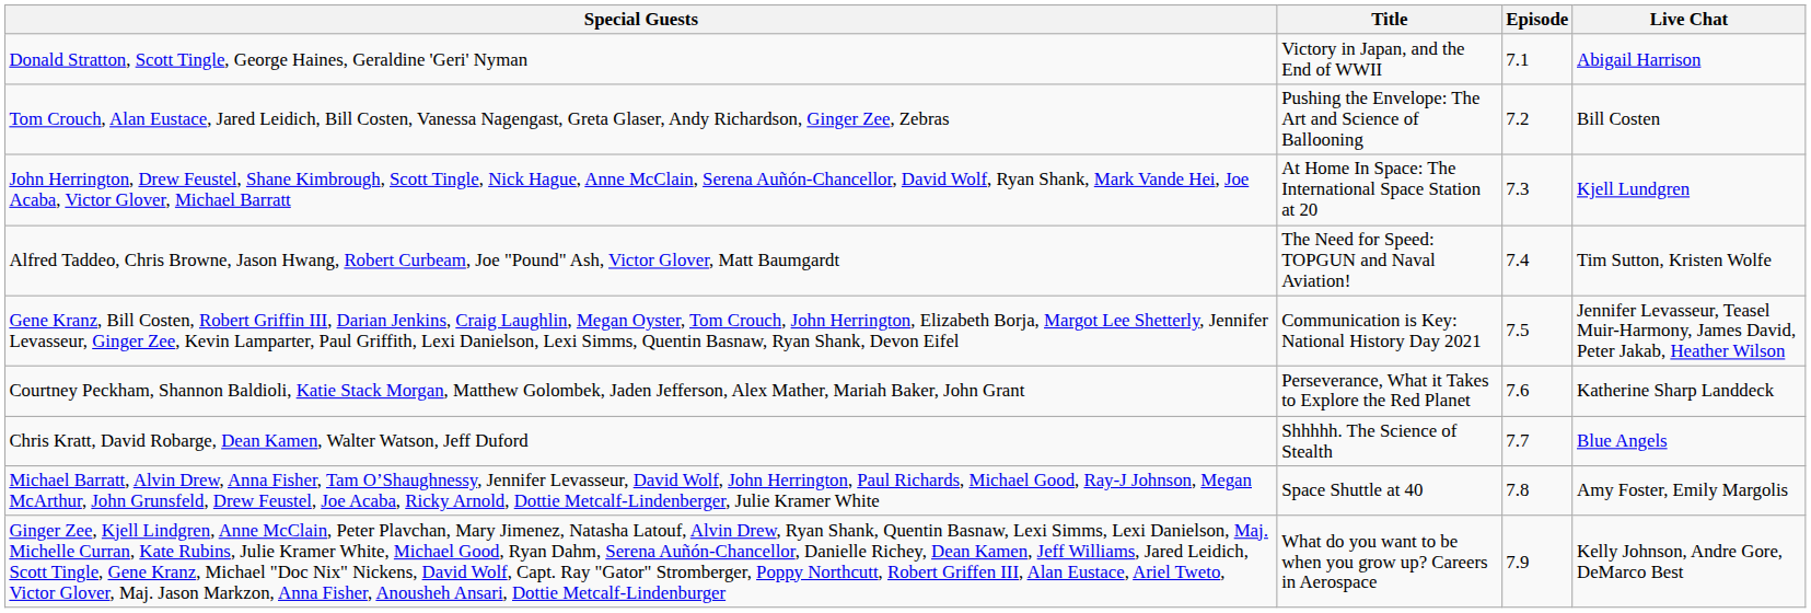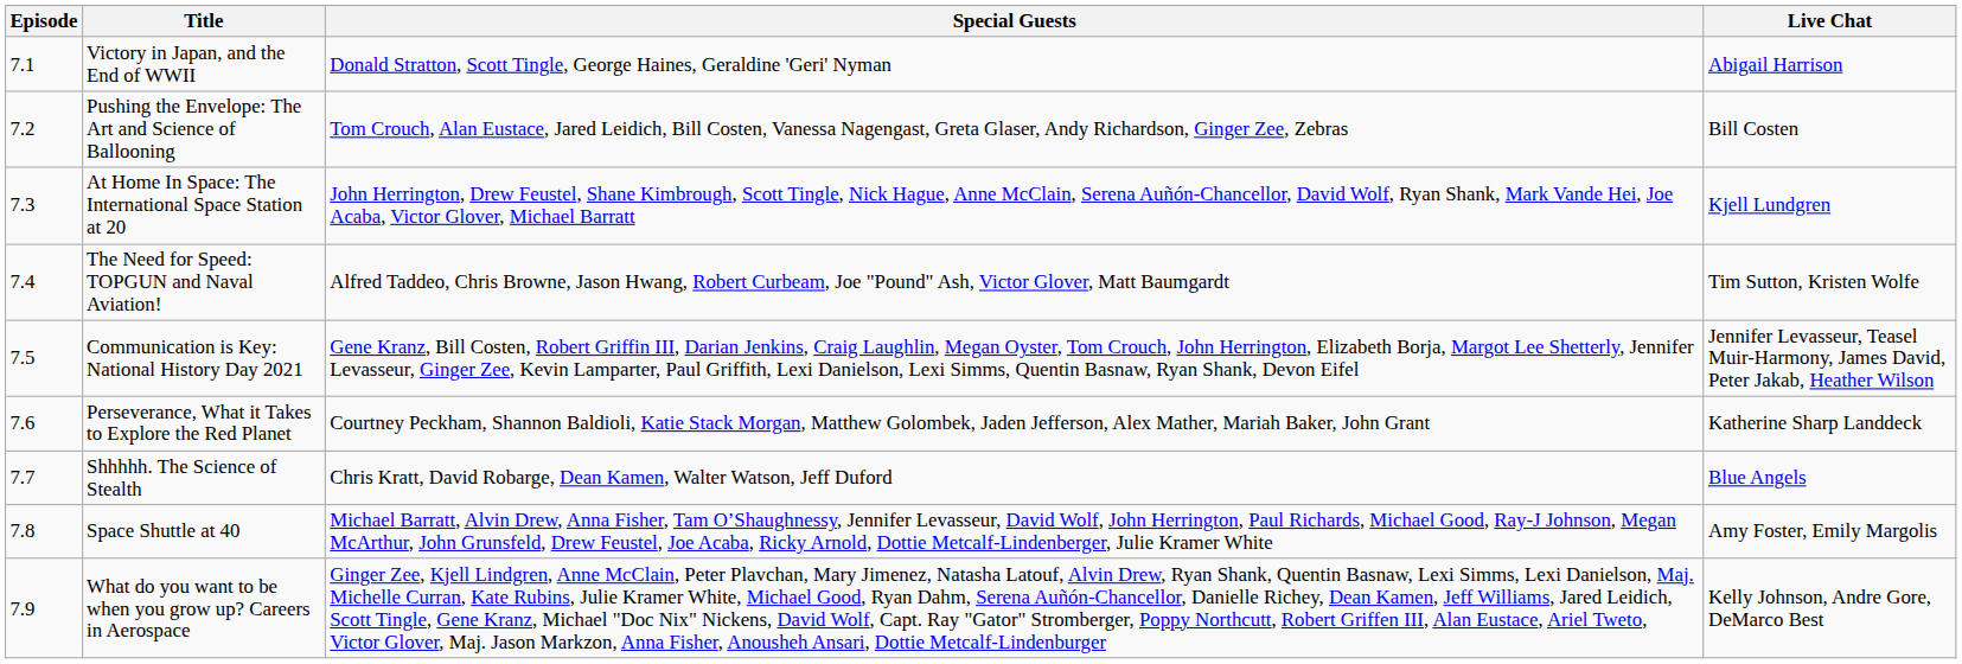columns swapped: Episode <-> Special Guests
